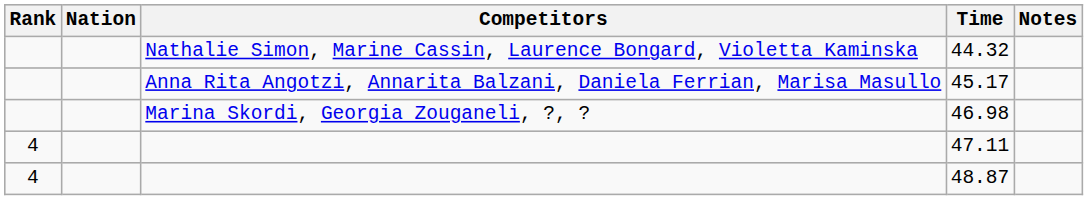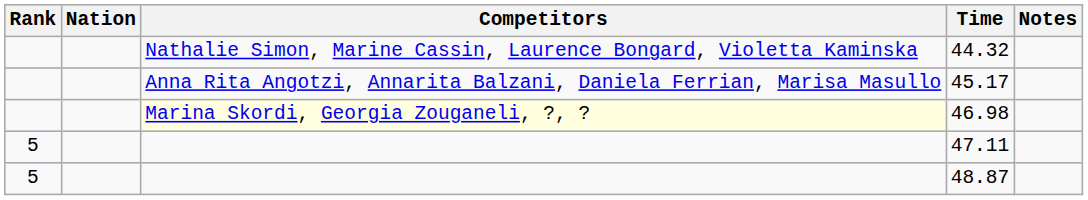46.98 | Competitors: no background -> lightyellow background
47.11 | Rank: 4 -> 5
48.87 | Rank: 4 -> 5
